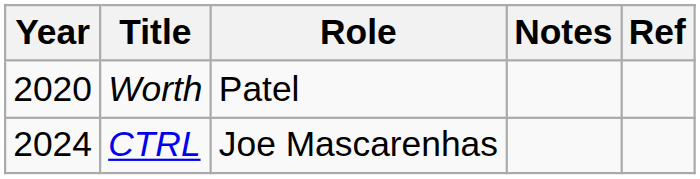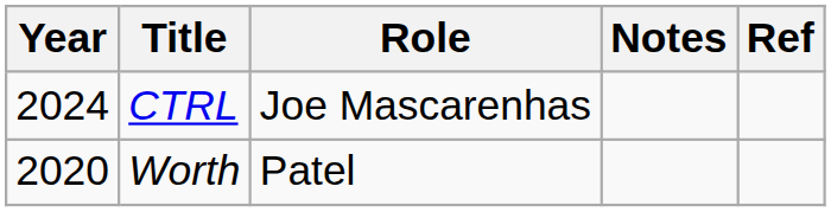rows swapped: Worth <-> CTRL
